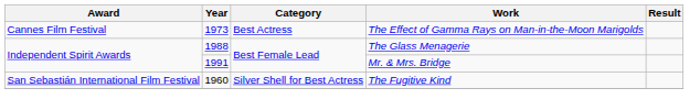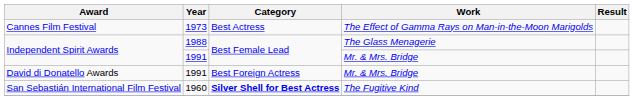+ row: David di Donatello Awards | 1991 | Best Foreign Actress | Mr. & Mrs. Bridge
San Sebastián International Film Festival | Category: normal -> bold
